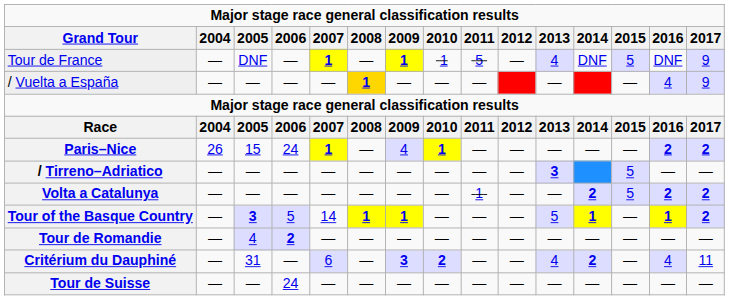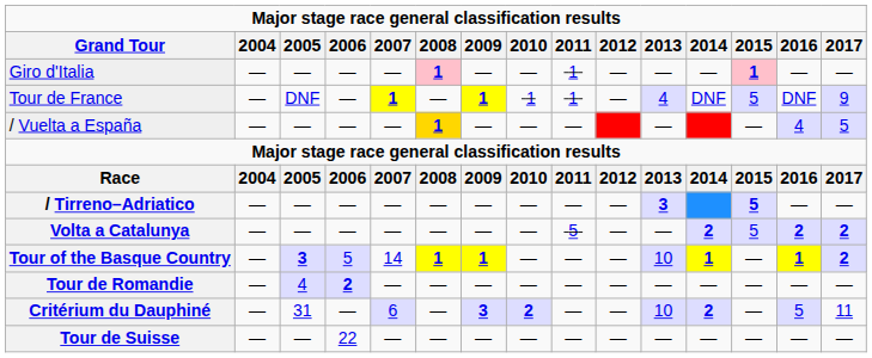+ row: Giro d'Italia | — | — | — | — | 1 | — | — | 1 | — | — | — | 1 | — | —
Tour de France | 2011: 5 -> 1
/ Vuelta a España | 2017: 9 -> 5
- row: Paris–Nice | 26 | 15 | 24 | 1 | — | 4 | 1 | — | — | — | — | — | 2 | 2
/ Tirreno–Adriatico | 2015: normal -> bold
Volta a Catalunya | 2011: 1 -> 5
Tour of the Basque Country | 2013: 5 -> 10
Critérium du Dauphiné | 2013: 4 -> 10
Critérium du Dauphiné | 2016: 4 -> 5
Tour de Suisse | 2006: 24 -> 22
